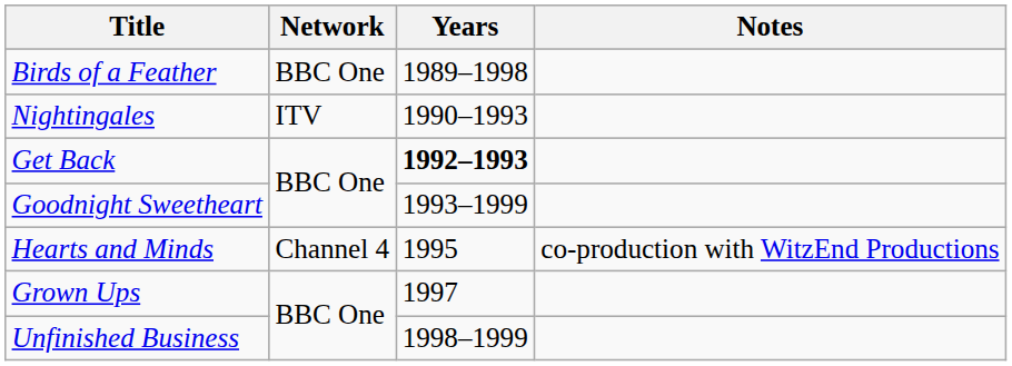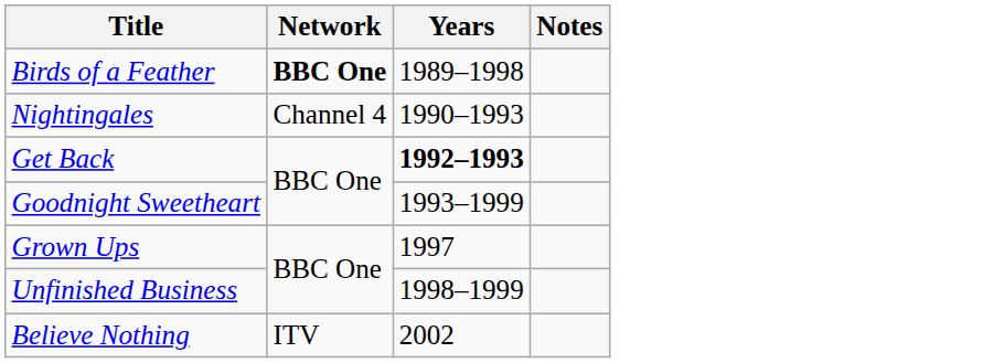Birds of a Feather | Network: normal -> bold
Nightingales | Network: ITV -> Channel 4
- row: Hearts and Minds | Channel 4 | 1995 | co-production with WitzEnd Productions
+ row: Believe Nothing | ITV | 2002
